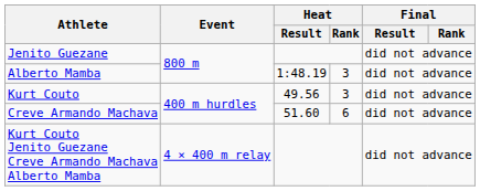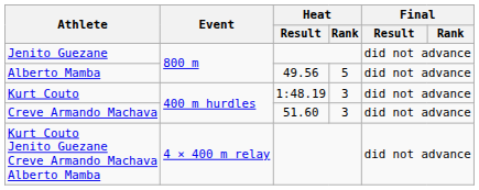Alberto Mamba | Heat / Result: 1:48.19 -> 49.56
Alberto Mamba | Heat / Rank: 3 -> 5
Kurt Couto | Heat / Result: 49.56 -> 1:48.19
Creve Armando Machava | Heat / Rank: 6 -> 3
